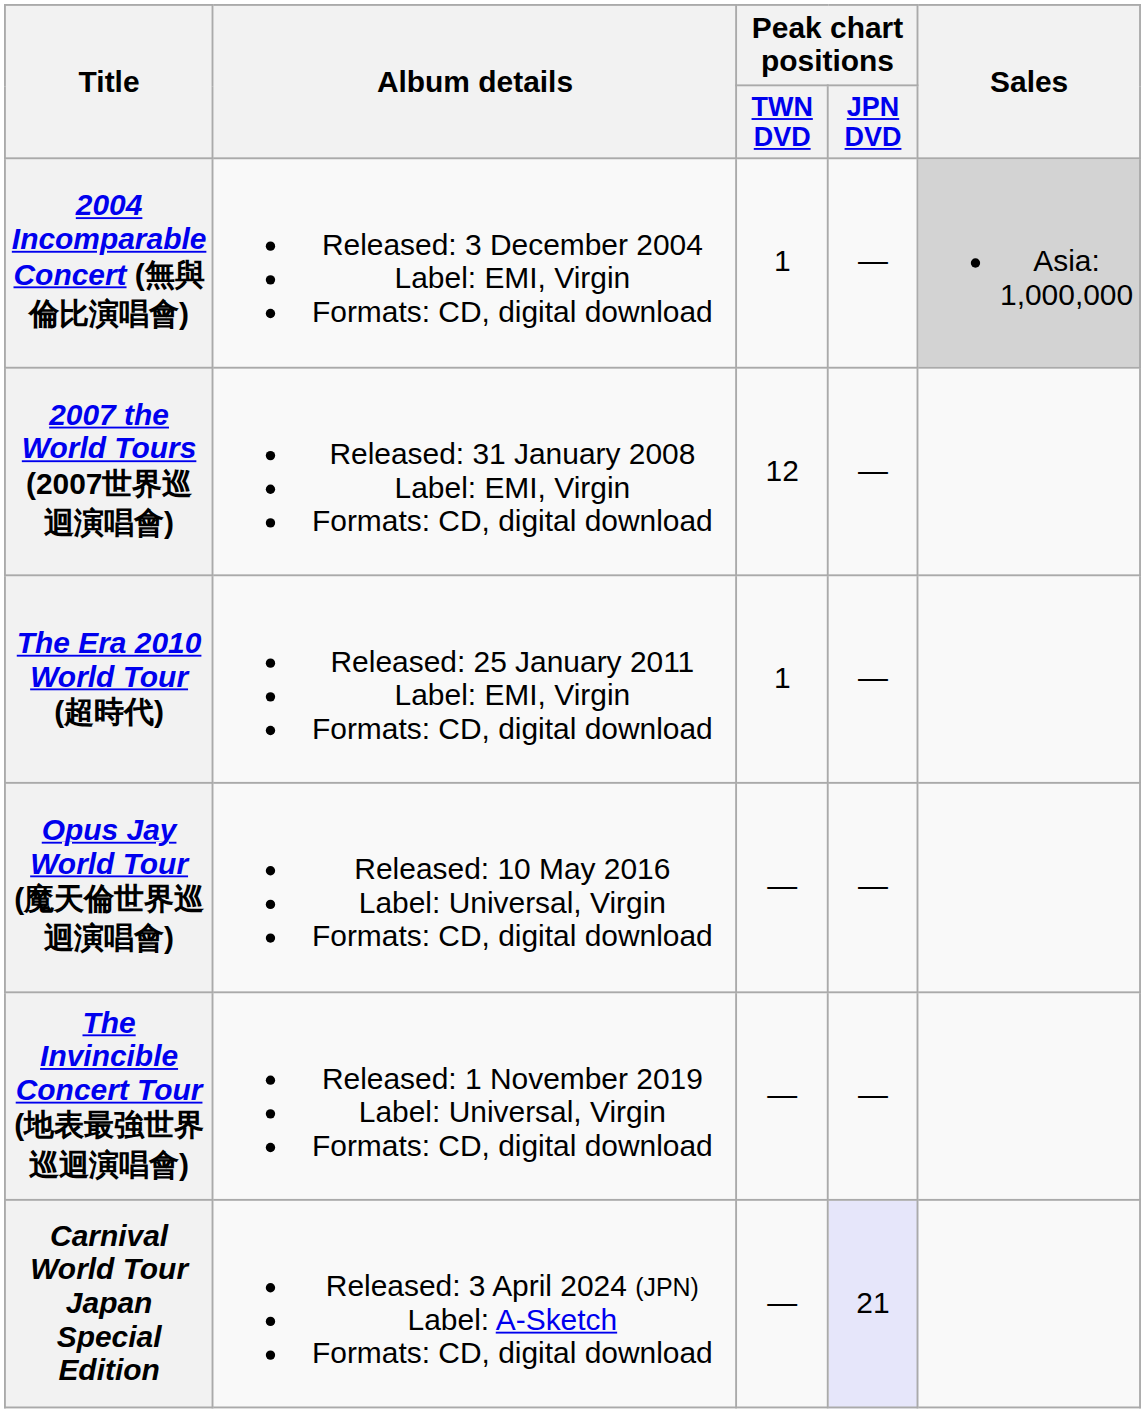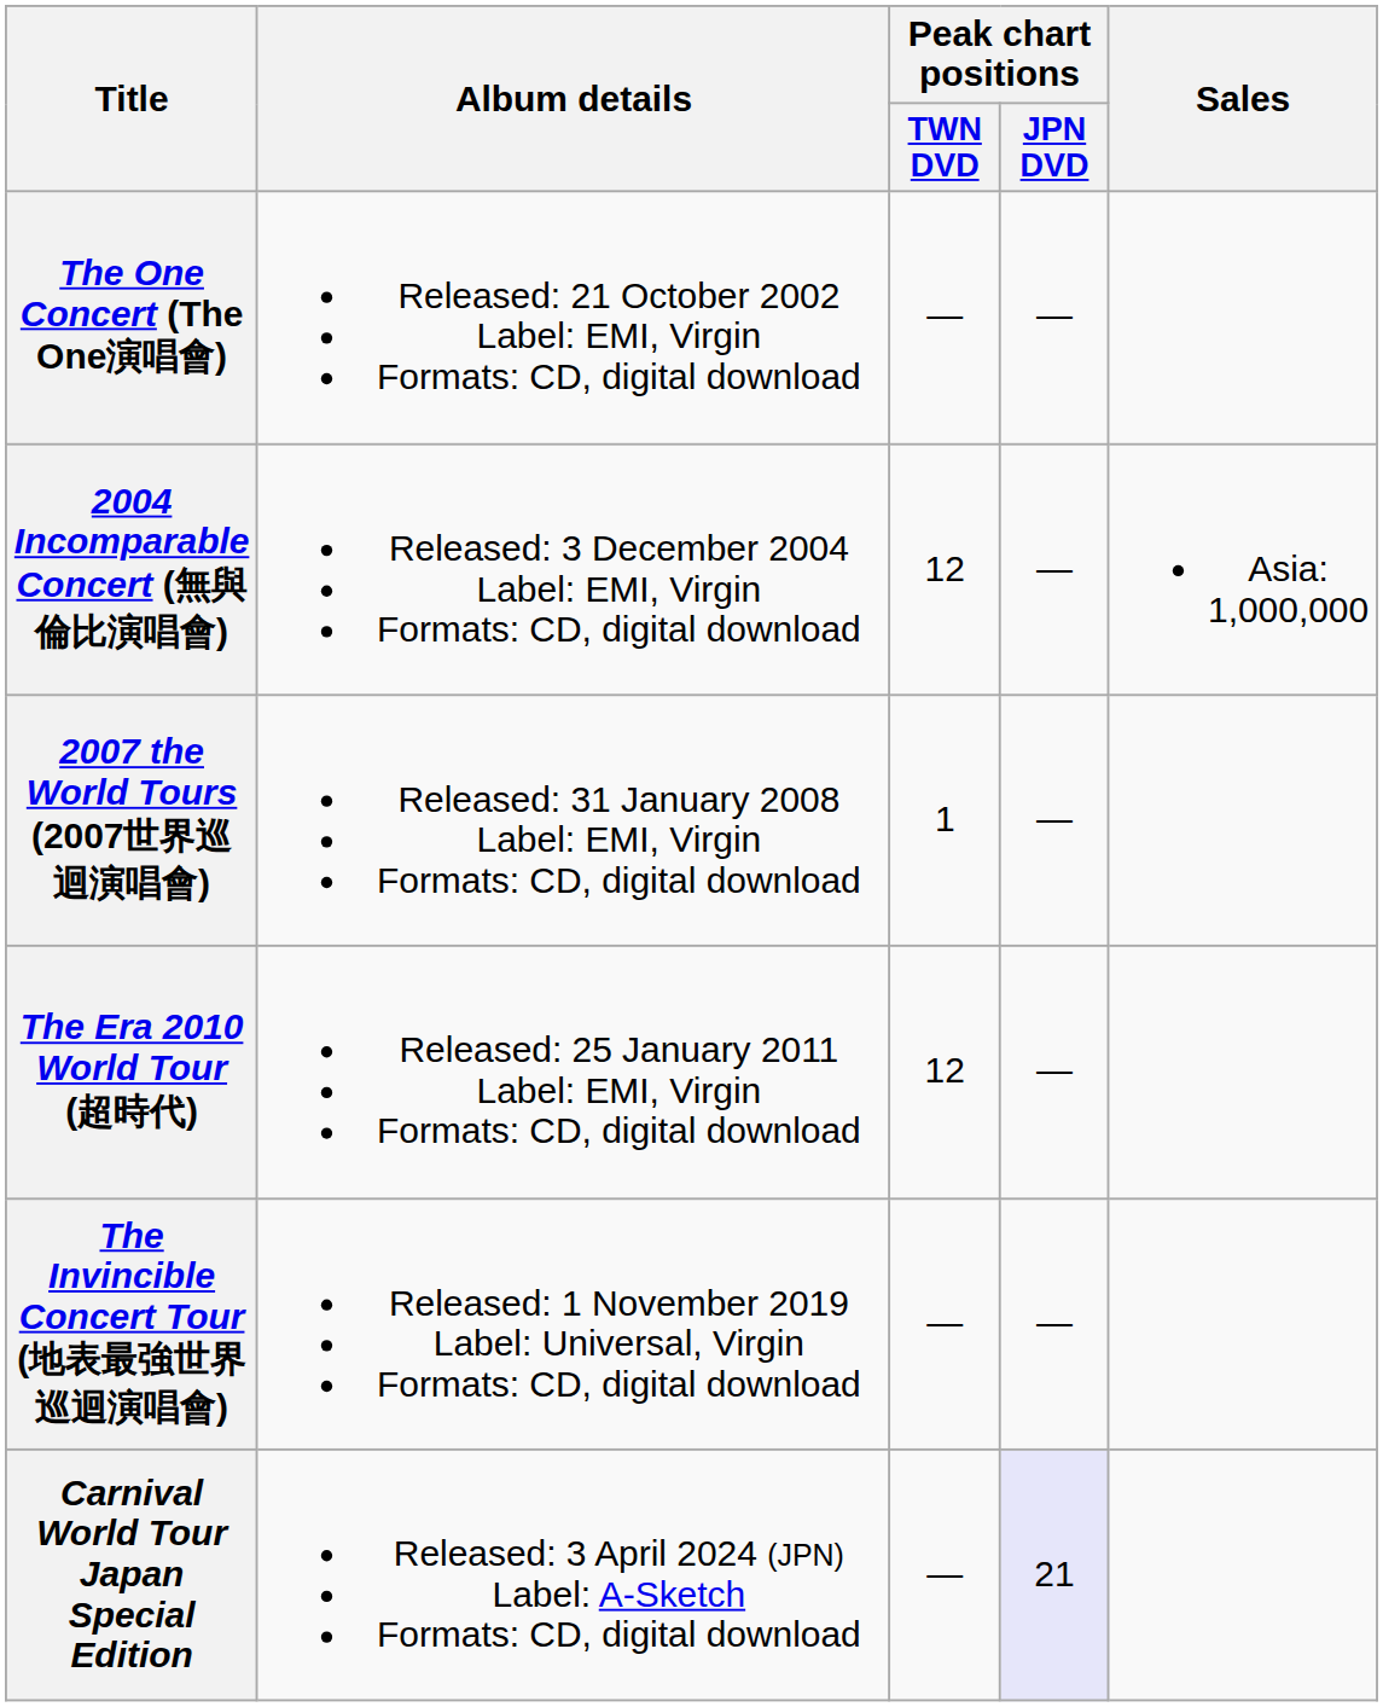+ row: The One Concert (The One演唱會) | Released: 21 October 2002 Label: EMI, Virgin Formats: CD, digital download | — | —
2004 Incomparable Concert (無與倫比演唱會) | Peak chart positions / TWN DVD: 1 -> 12
2004 Incomparable Concert (無與倫比演唱會) | Sales: lightgrey background -> no background
2007 the World Tours (2007世界巡迴演唱會) | Peak chart positions / TWN DVD: 12 -> 1
The Era 2010 World Tour (超時代) | Peak chart positions / TWN DVD: 1 -> 12
- row: Opus Jay World Tour (魔天倫世界巡迴演唱會) | Released: 10 May 2016 Label: Universal, Virgin Formats: CD, digital download | — | —
